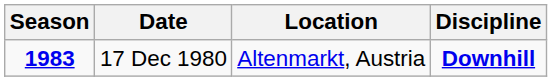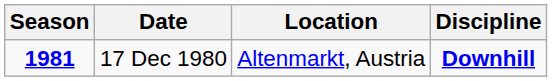17 Dec 1980 | Season: 1983 -> 1981
